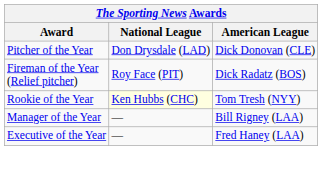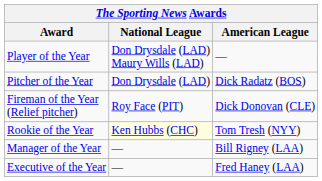+ row: Player of the Year | Don Drysdale (LAD) Maury Wills (LAD) | —
Pitcher of the Year | American League: Dick Donovan (CLE) -> Dick Radatz (BOS)
Fireman of the Year (Relief pitcher) | American League: Dick Radatz (BOS) -> Dick Donovan (CLE)
